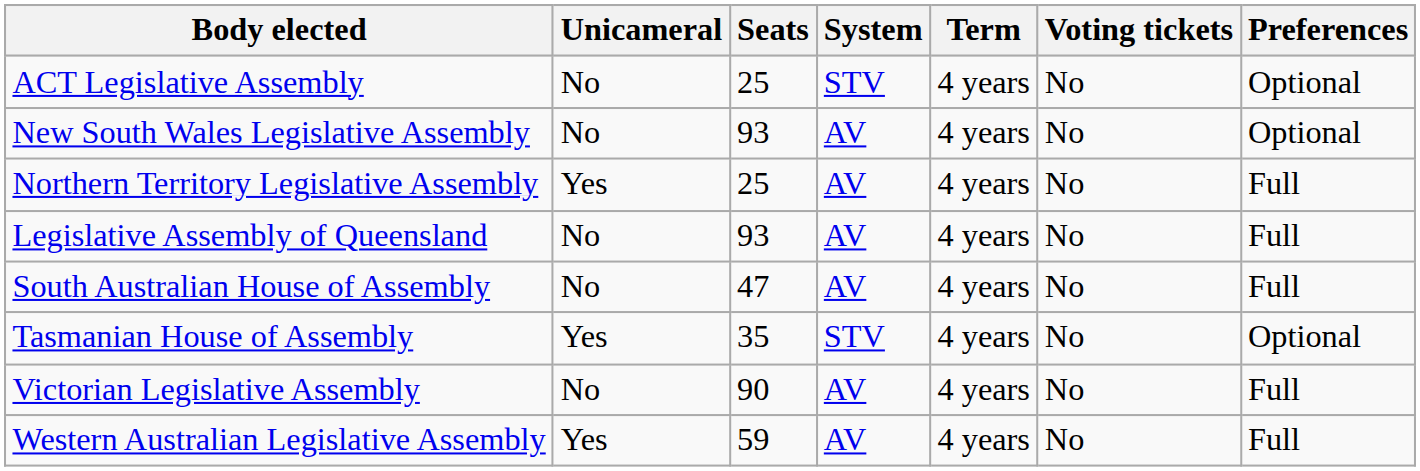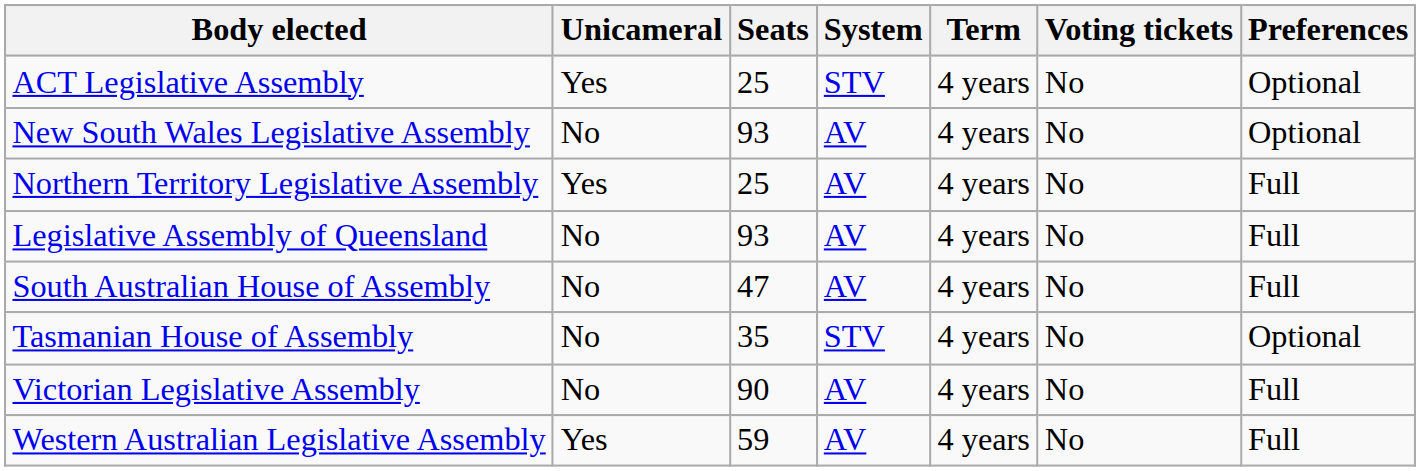ACT Legislative Assembly | Unicameral: No -> Yes
Tasmanian House of Assembly | Unicameral: Yes -> No
